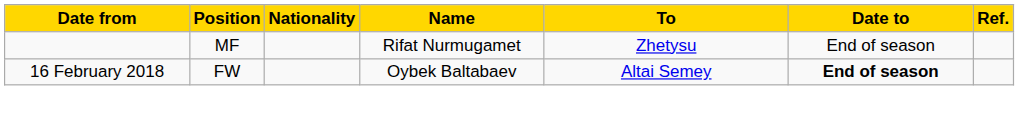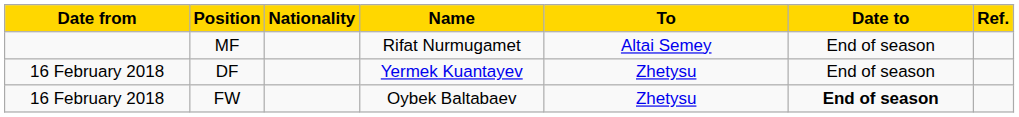MF | To: Zhetysu -> Altai Semey
+ row: 16 February 2018 | DF | Yermek Kuantayev | Zhetysu | End of season
FW | To: Altai Semey -> Zhetysu
